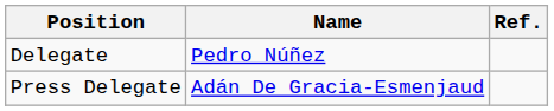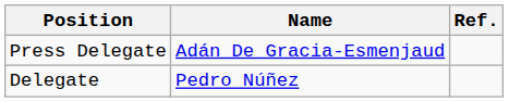rows swapped: Delegate <-> Press Delegate
